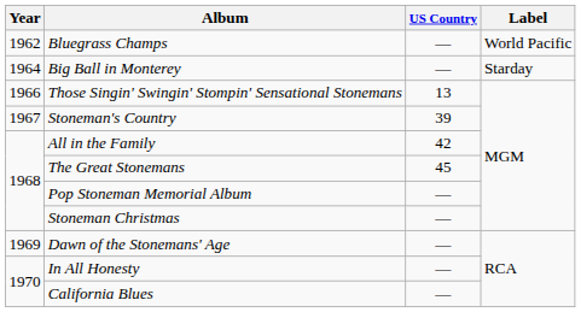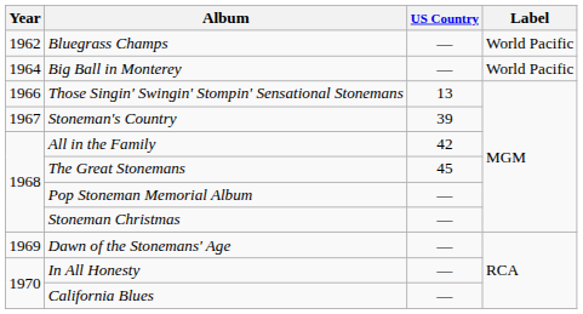Big Ball in Monterey | Label: Starday -> World Pacific
